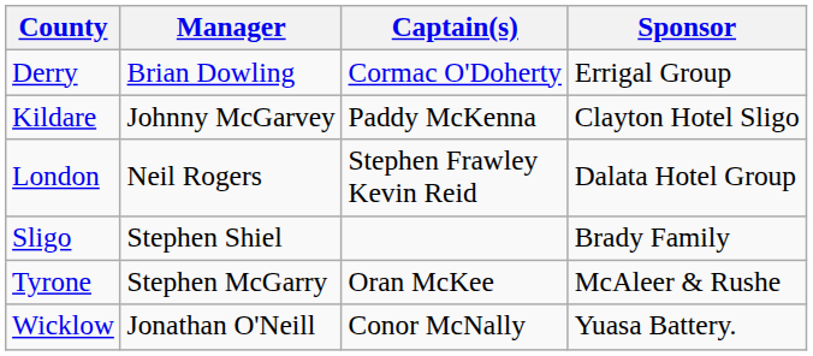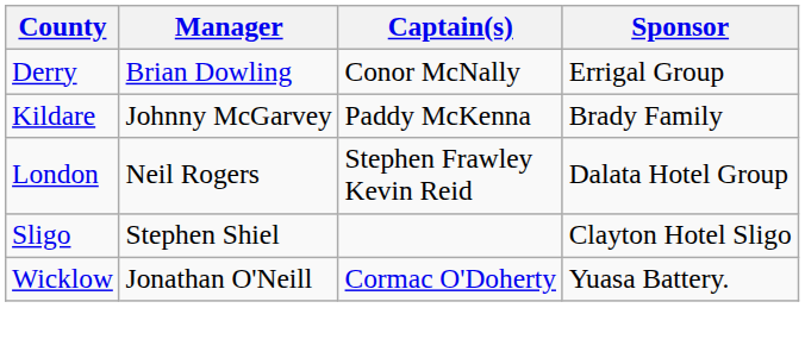Derry | Captain(s): Cormac O'Doherty -> Conor McNally
Kildare | Sponsor: Clayton Hotel Sligo -> Brady Family
Sligo | Sponsor: Brady Family -> Clayton Hotel Sligo
- row: Tyrone | Stephen McGarry | Oran McKee | McAleer & Rushe
Wicklow | Captain(s): Conor McNally -> Cormac O'Doherty
